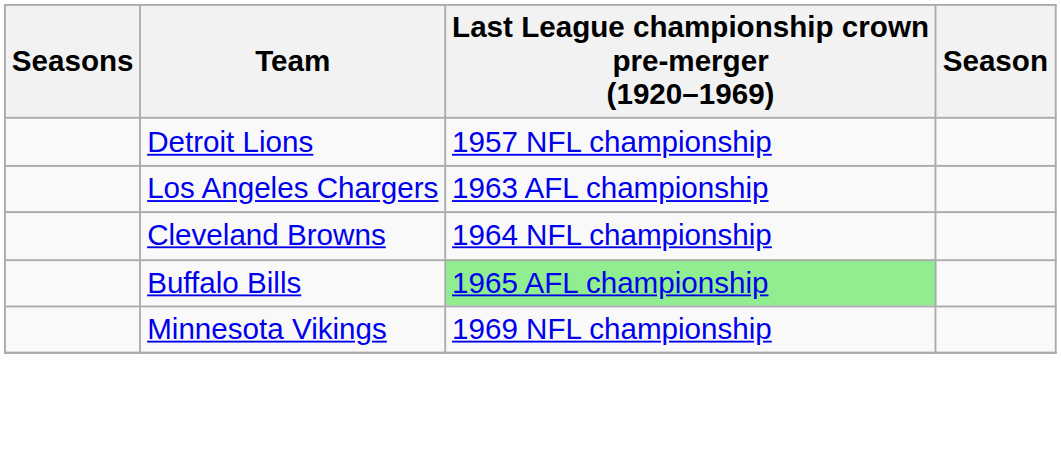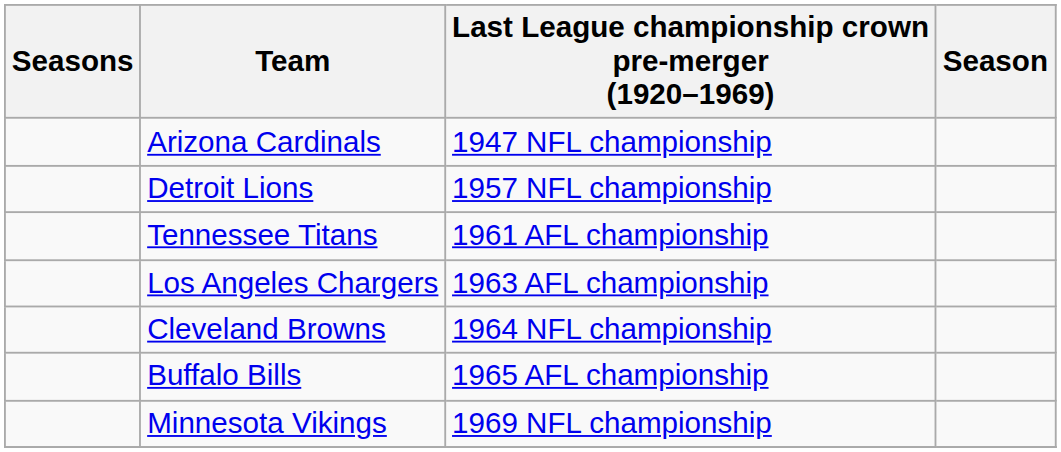+ row: Arizona Cardinals | 1947 NFL championship
+ row: Tennessee Titans | 1961 AFL championship
Buffalo Bills | Last League championship crown pre-merger (1920–1969): lightgreen background -> no background
